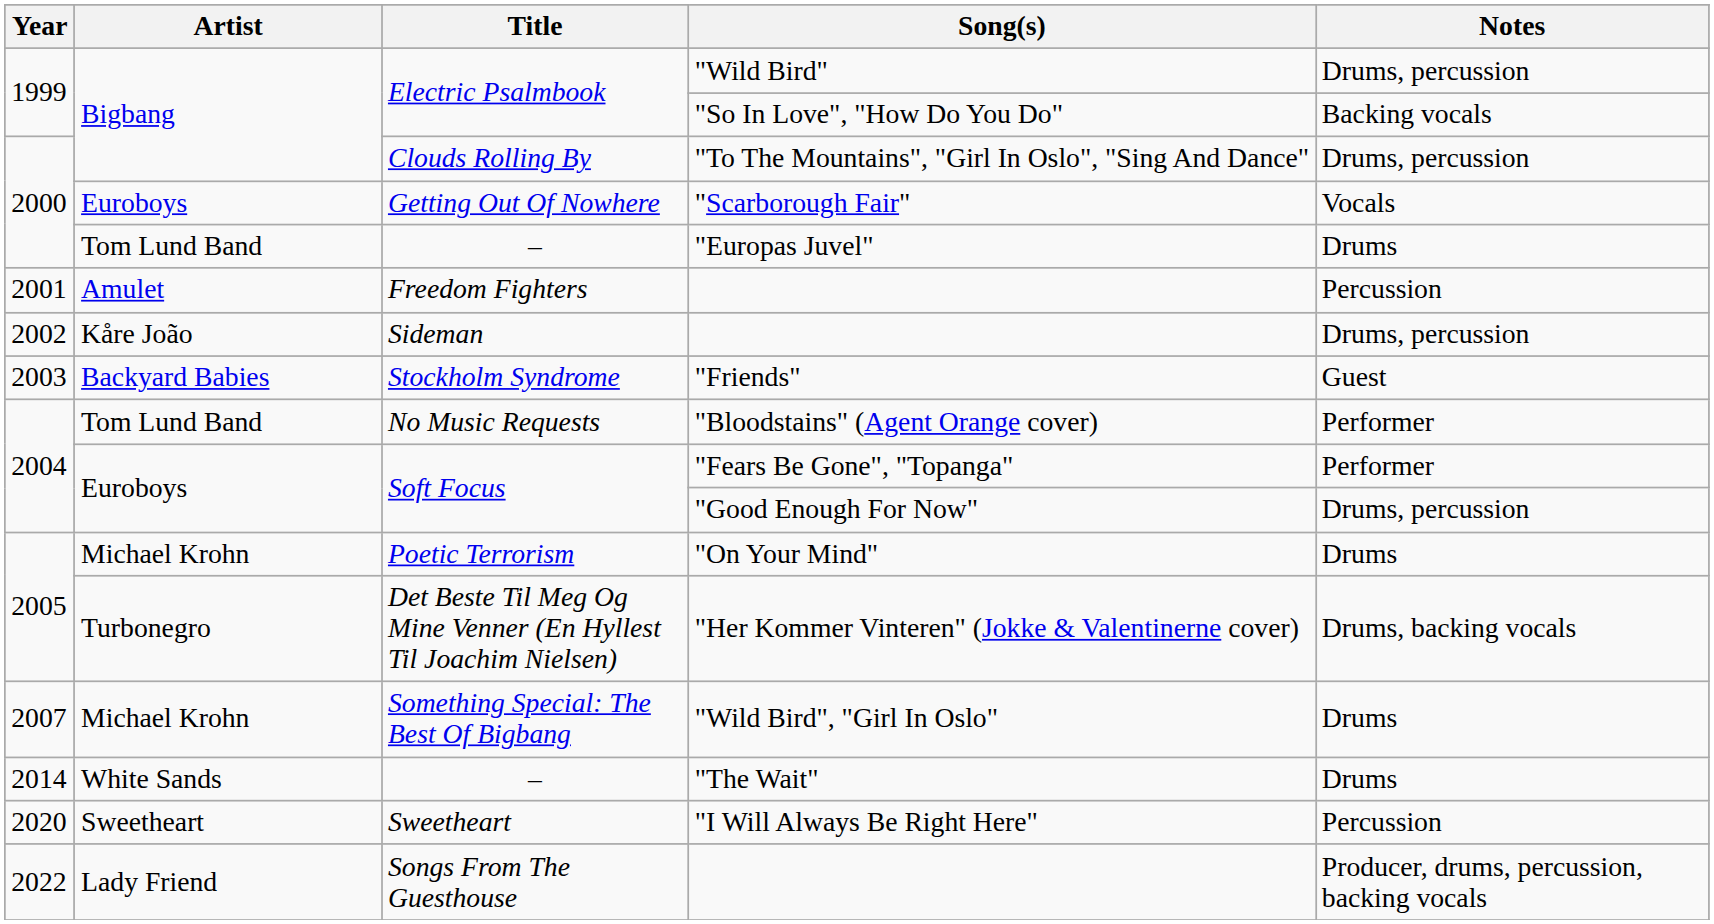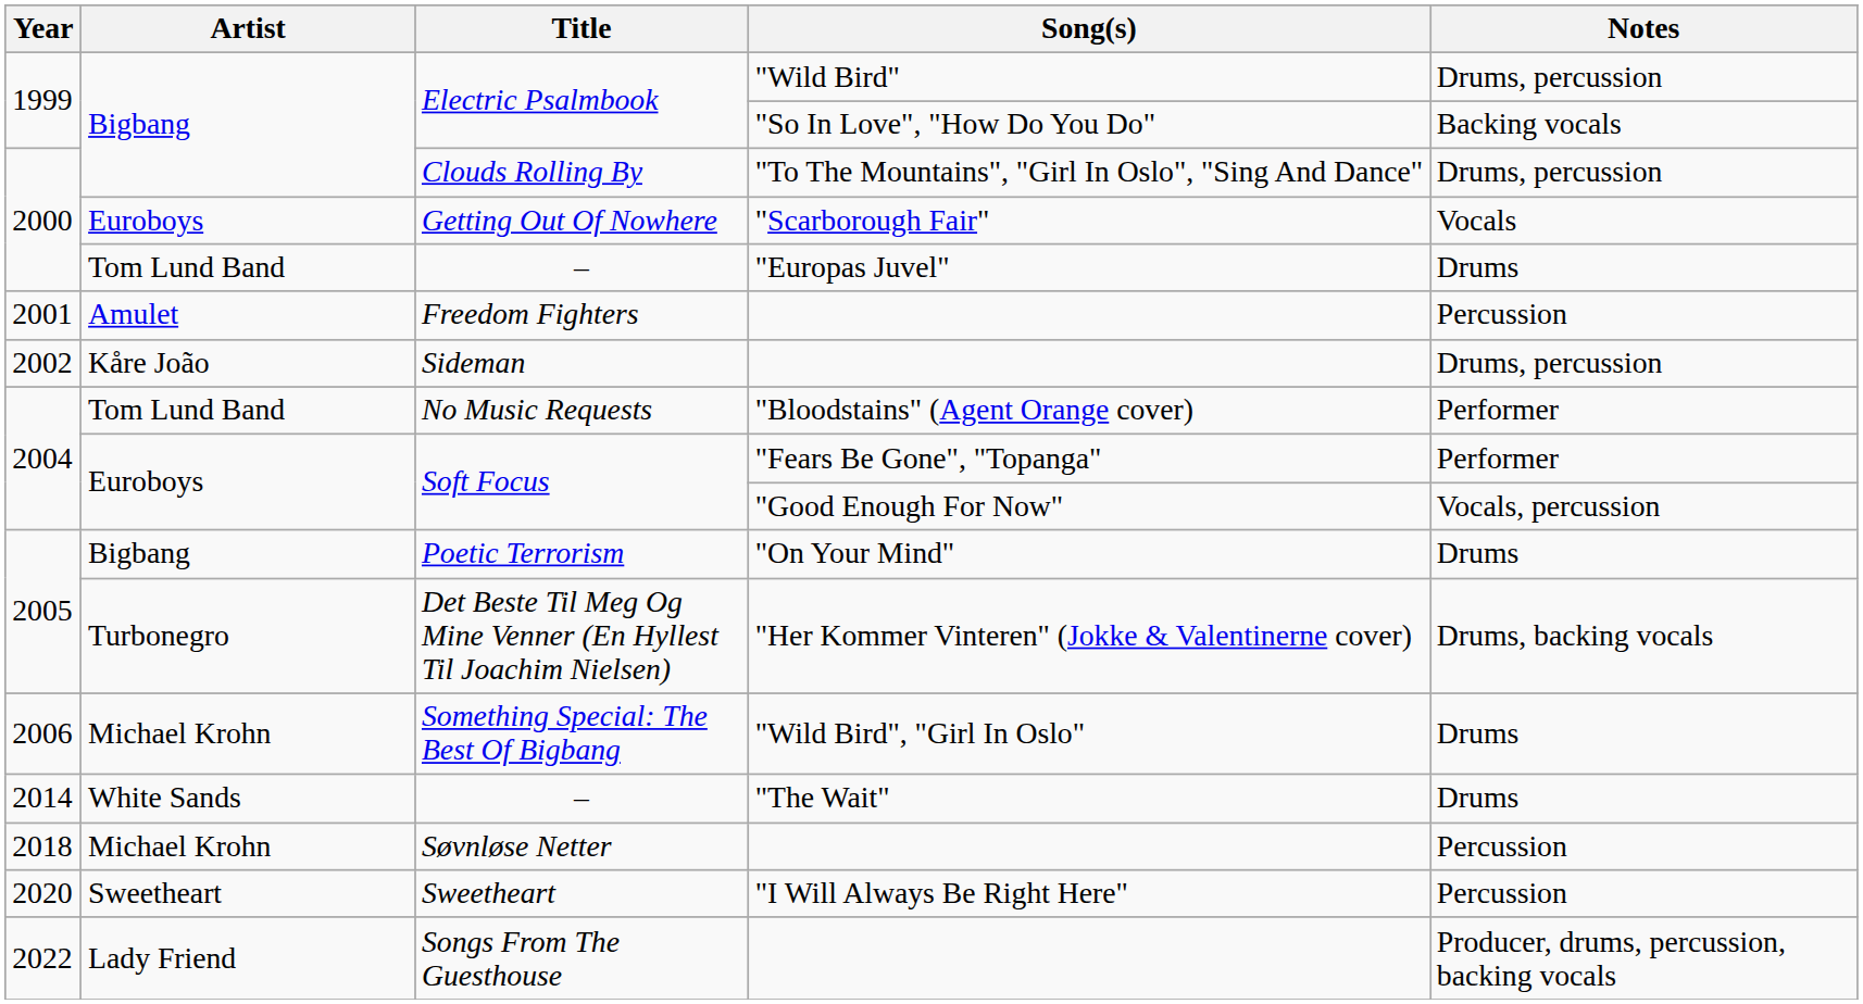- row: 2003 | Backyard Babies | Stockholm Syndrome | "Friends" | Guest
Soft Focus / "Good Enough For Now" | Notes: Drums, percussion -> Vocals, percussion
Poetic Terrorism | Artist: Michael Krohn -> Bigbang
Something Special: The Best Of Bigbang | Year: 2007 -> 2006
+ row: 2018 | Michael Krohn | Søvnløse Netter | Percussion
